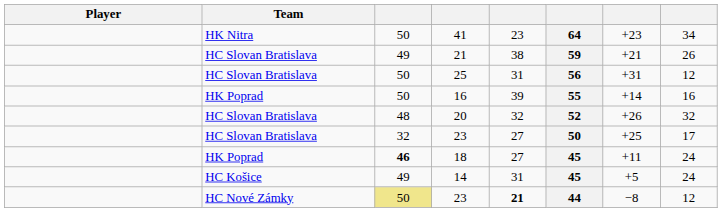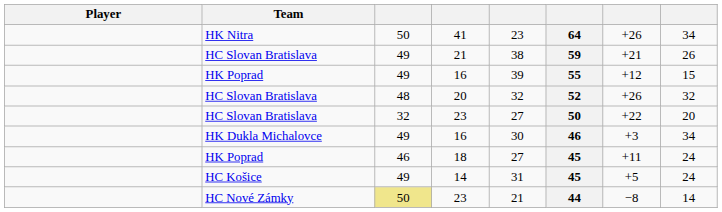41 | column 7: +23 -> +26
- row: HC Slovan Bratislava | 50 | 25 | 31 | 56 | +31 | 12
HK Poprad / 16 | column 3: 50 -> 49
HK Poprad / 16 | column 7: +14 -> +12
HK Poprad / 16 | column 8: 16 -> 15
HC Slovan Bratislava / 23 | column 7: +25 -> +22
HC Slovan Bratislava / 23 | column 8: 17 -> 20
+ row: HK Dukla Michalovce | 49 | 16 | 30 | 46 | +3 | 34
18 | column 3: bold -> normal
HC Nové Zámky / 23 | column 5: bold -> normal
HC Nové Zámky / 23 | column 8: 12 -> 14
